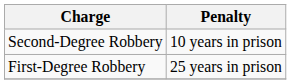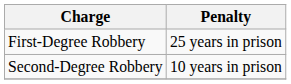rows swapped: First-Degree Robbery <-> Second-Degree Robbery
